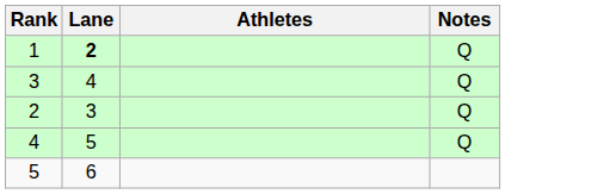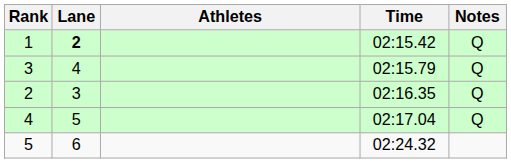+ column: Time | 02:15.42 | 02:15.79 | 02:16.35 | 02:17.04 | 02:24.32
